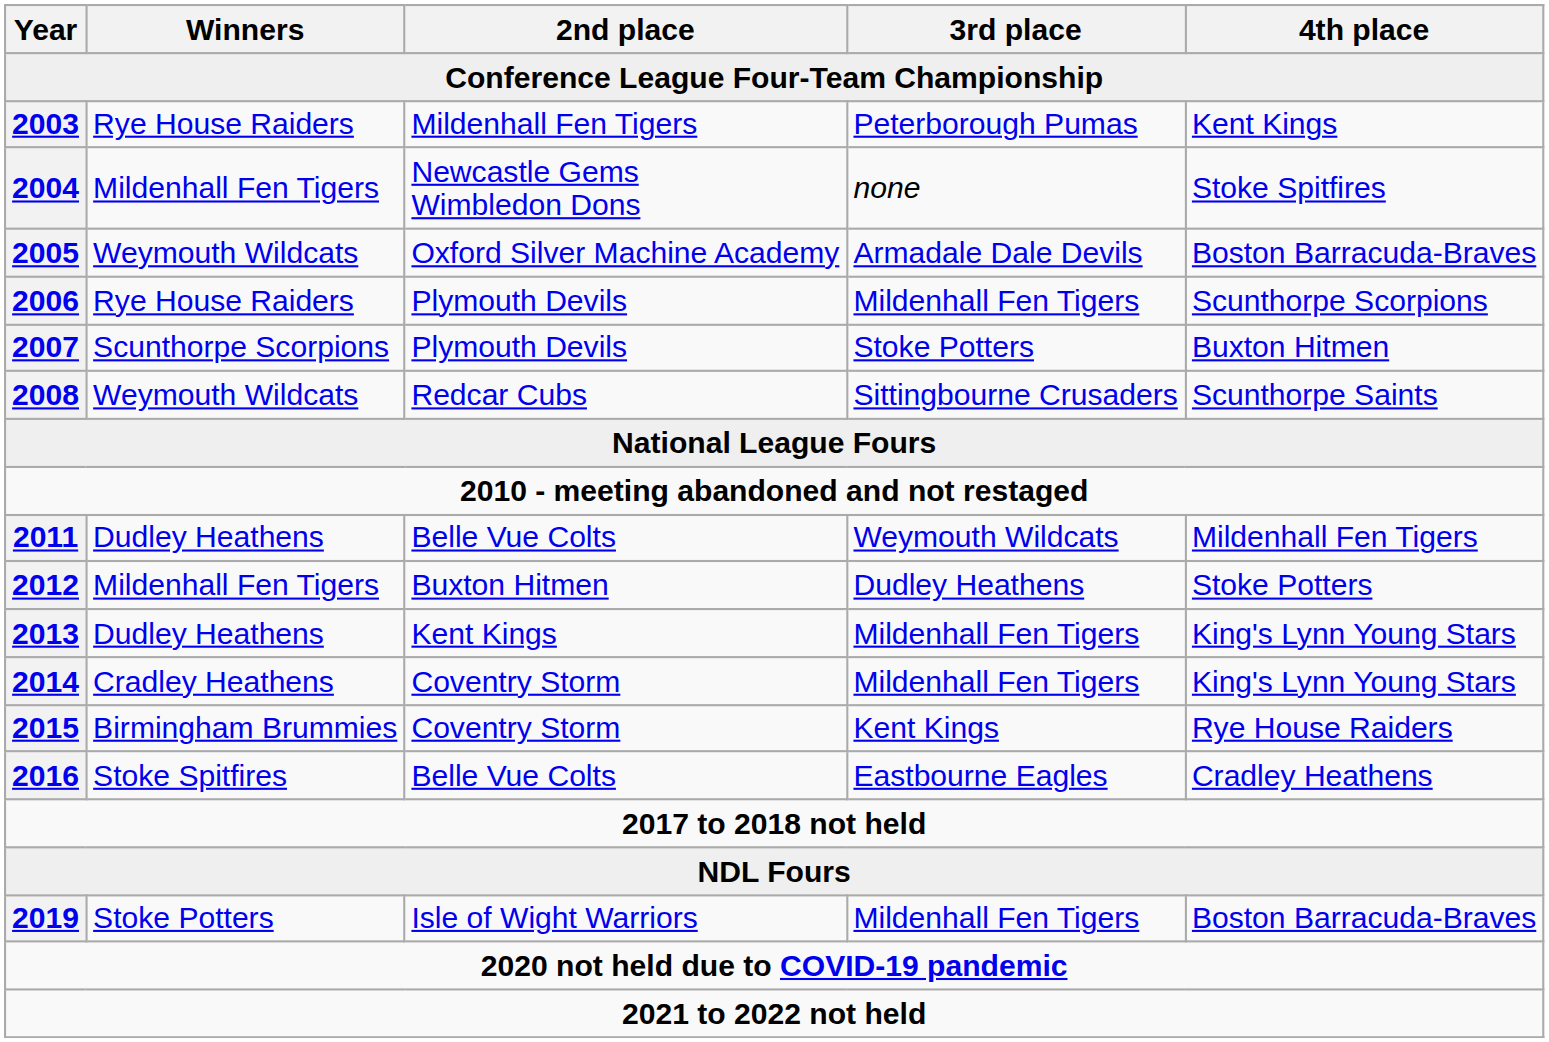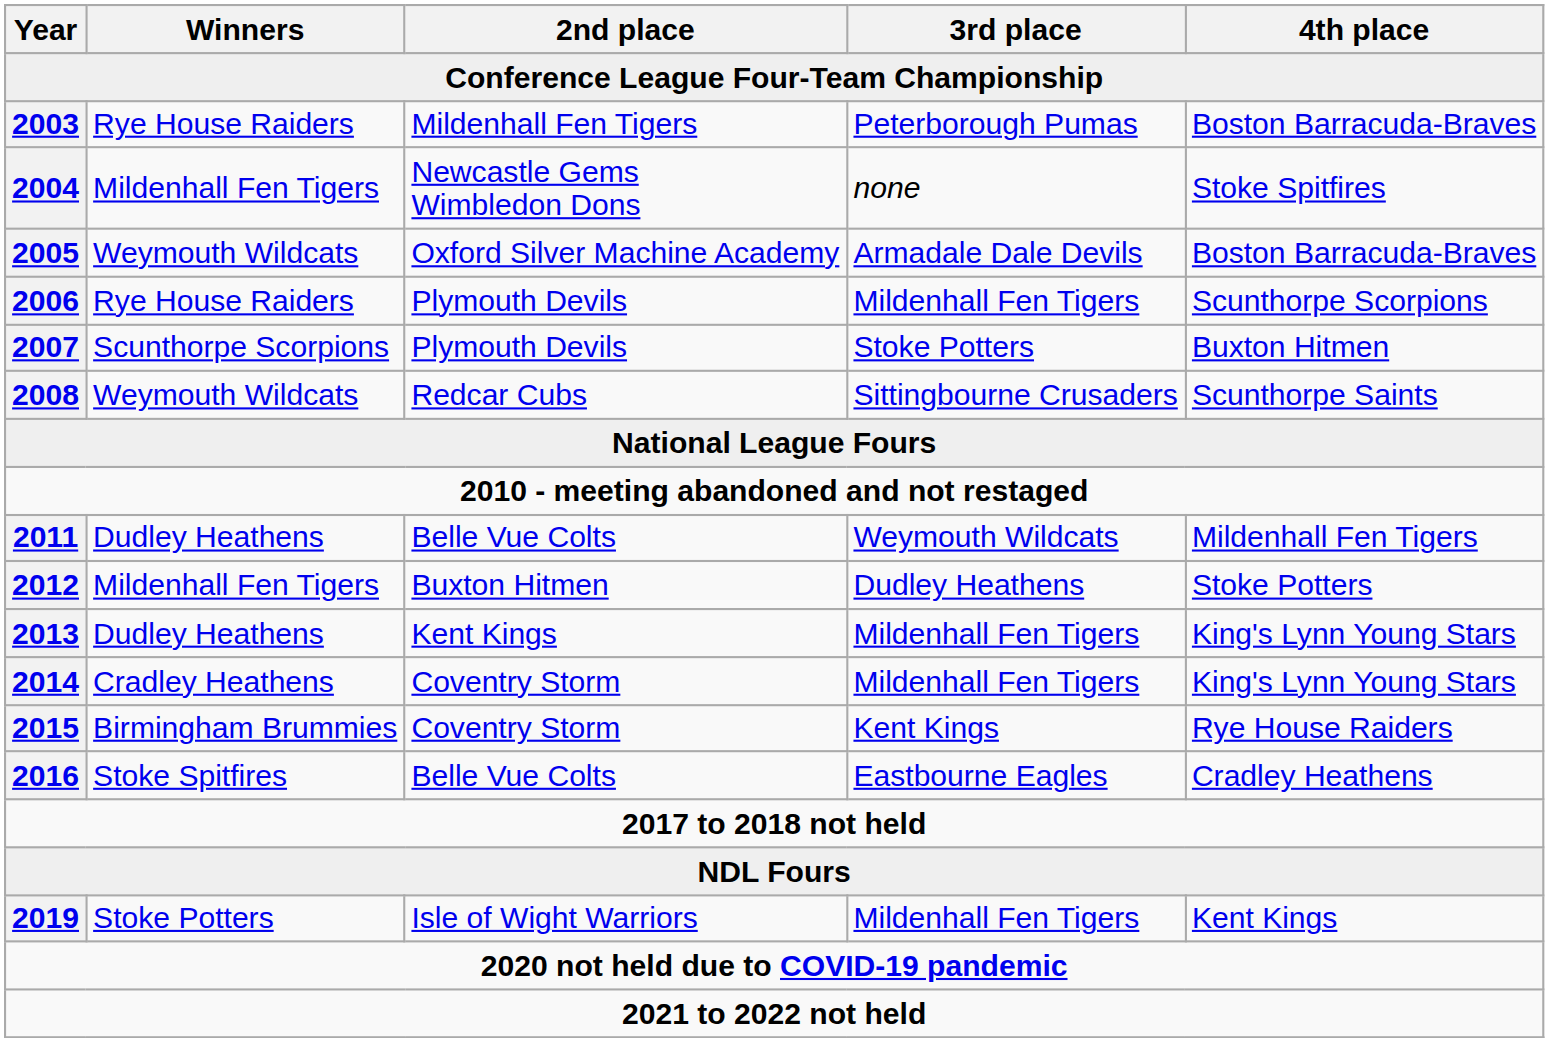2003 | 4th place: Kent Kings -> Boston Barracuda-Braves
2019 | 4th place: Boston Barracuda-Braves -> Kent Kings
